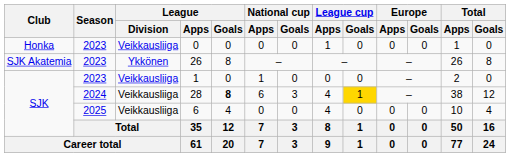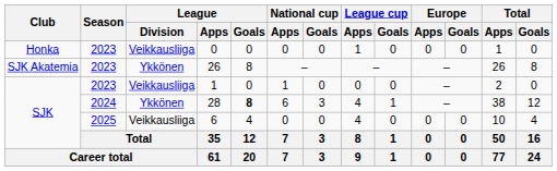28 | League / Division: Veikkausliiga -> Ykkönen
28 | League cup / Goals: gold background -> no background
